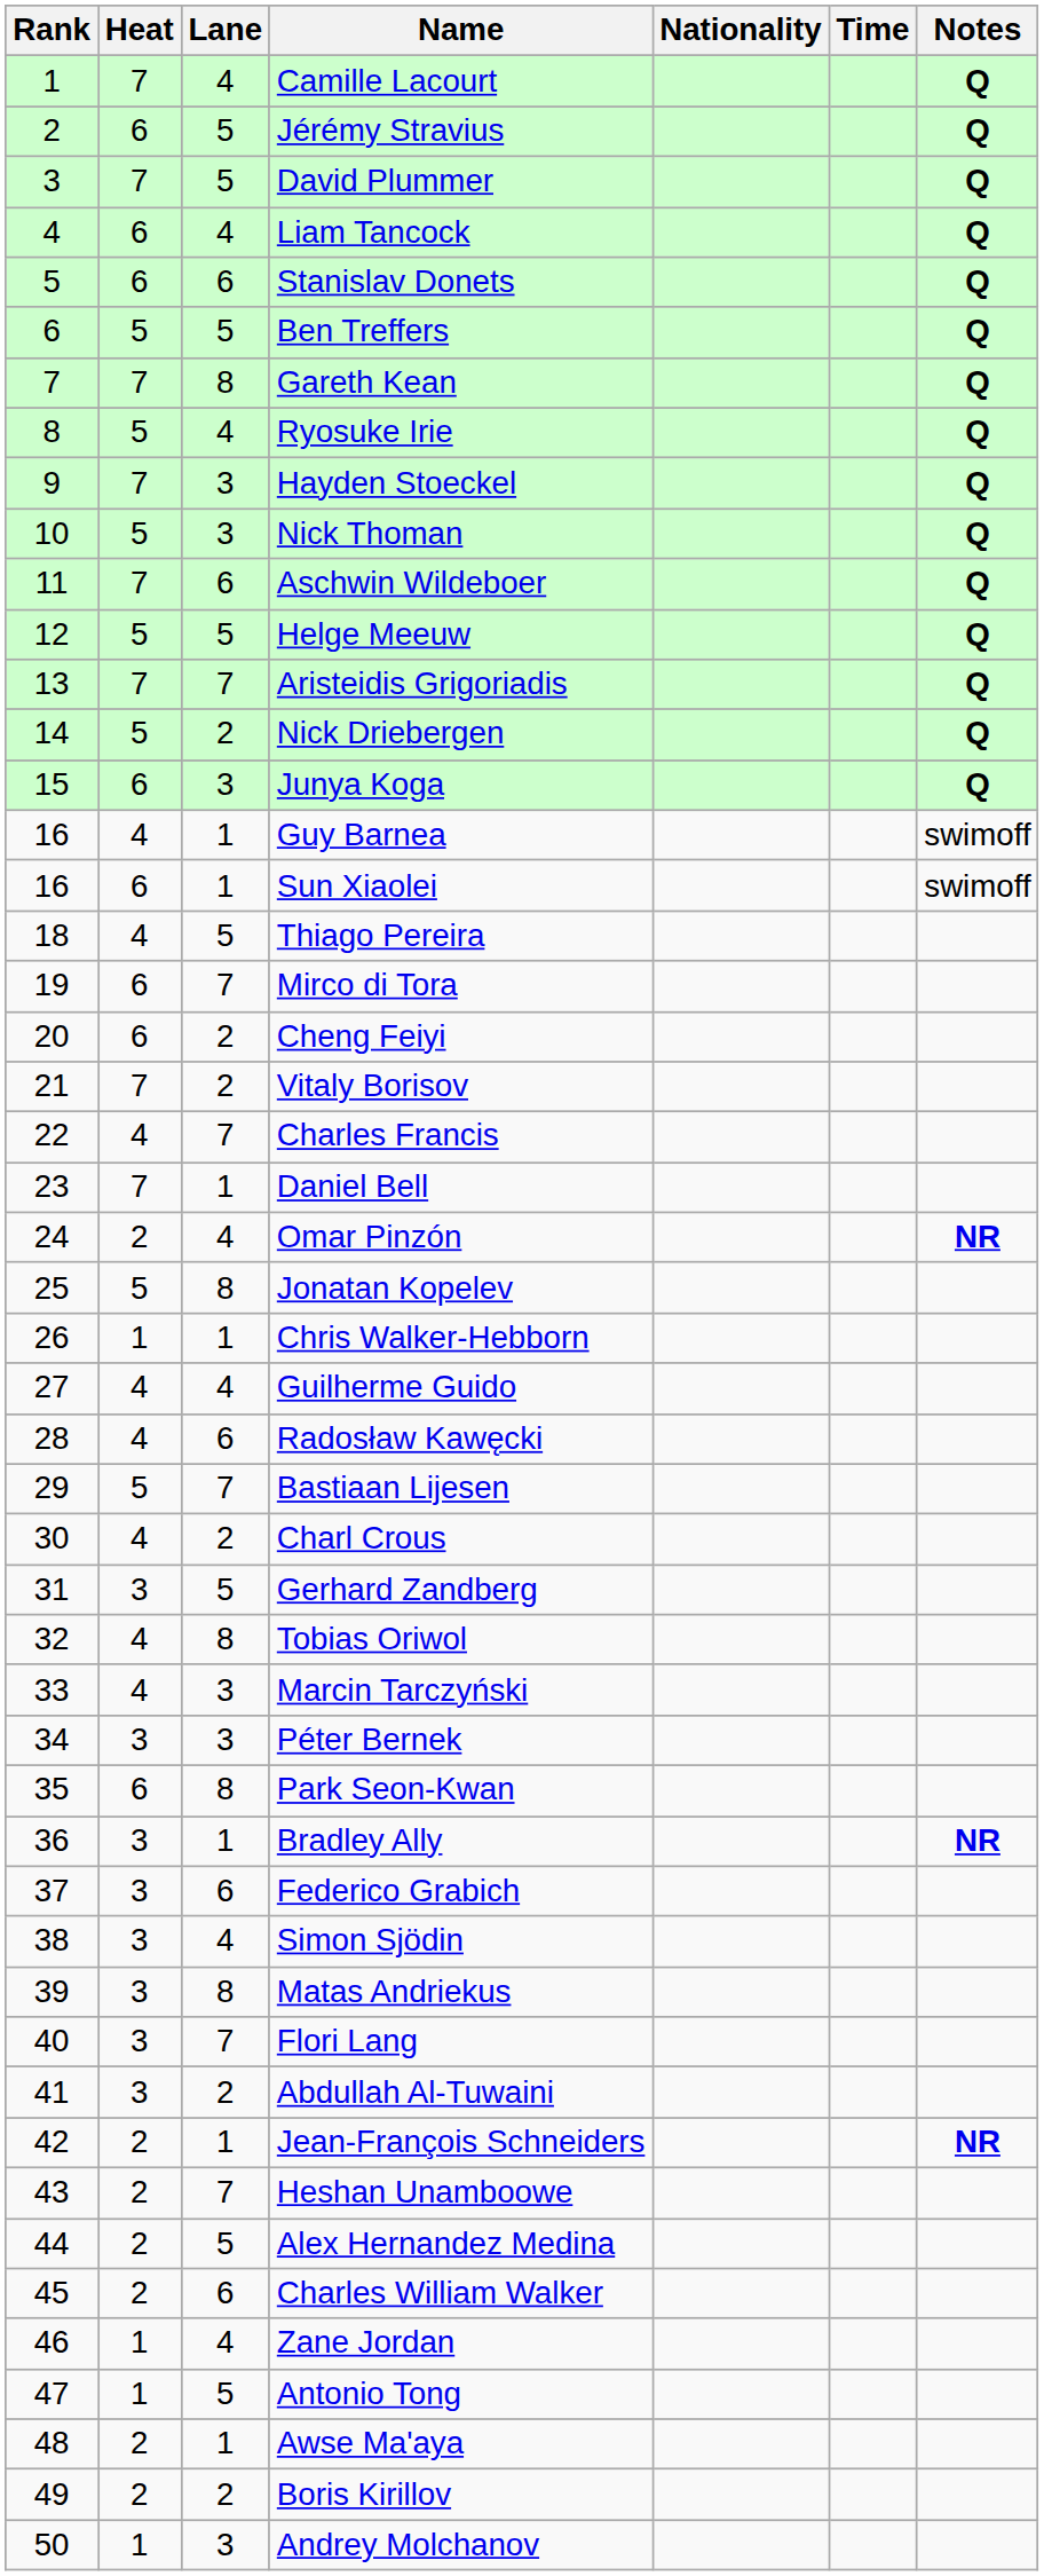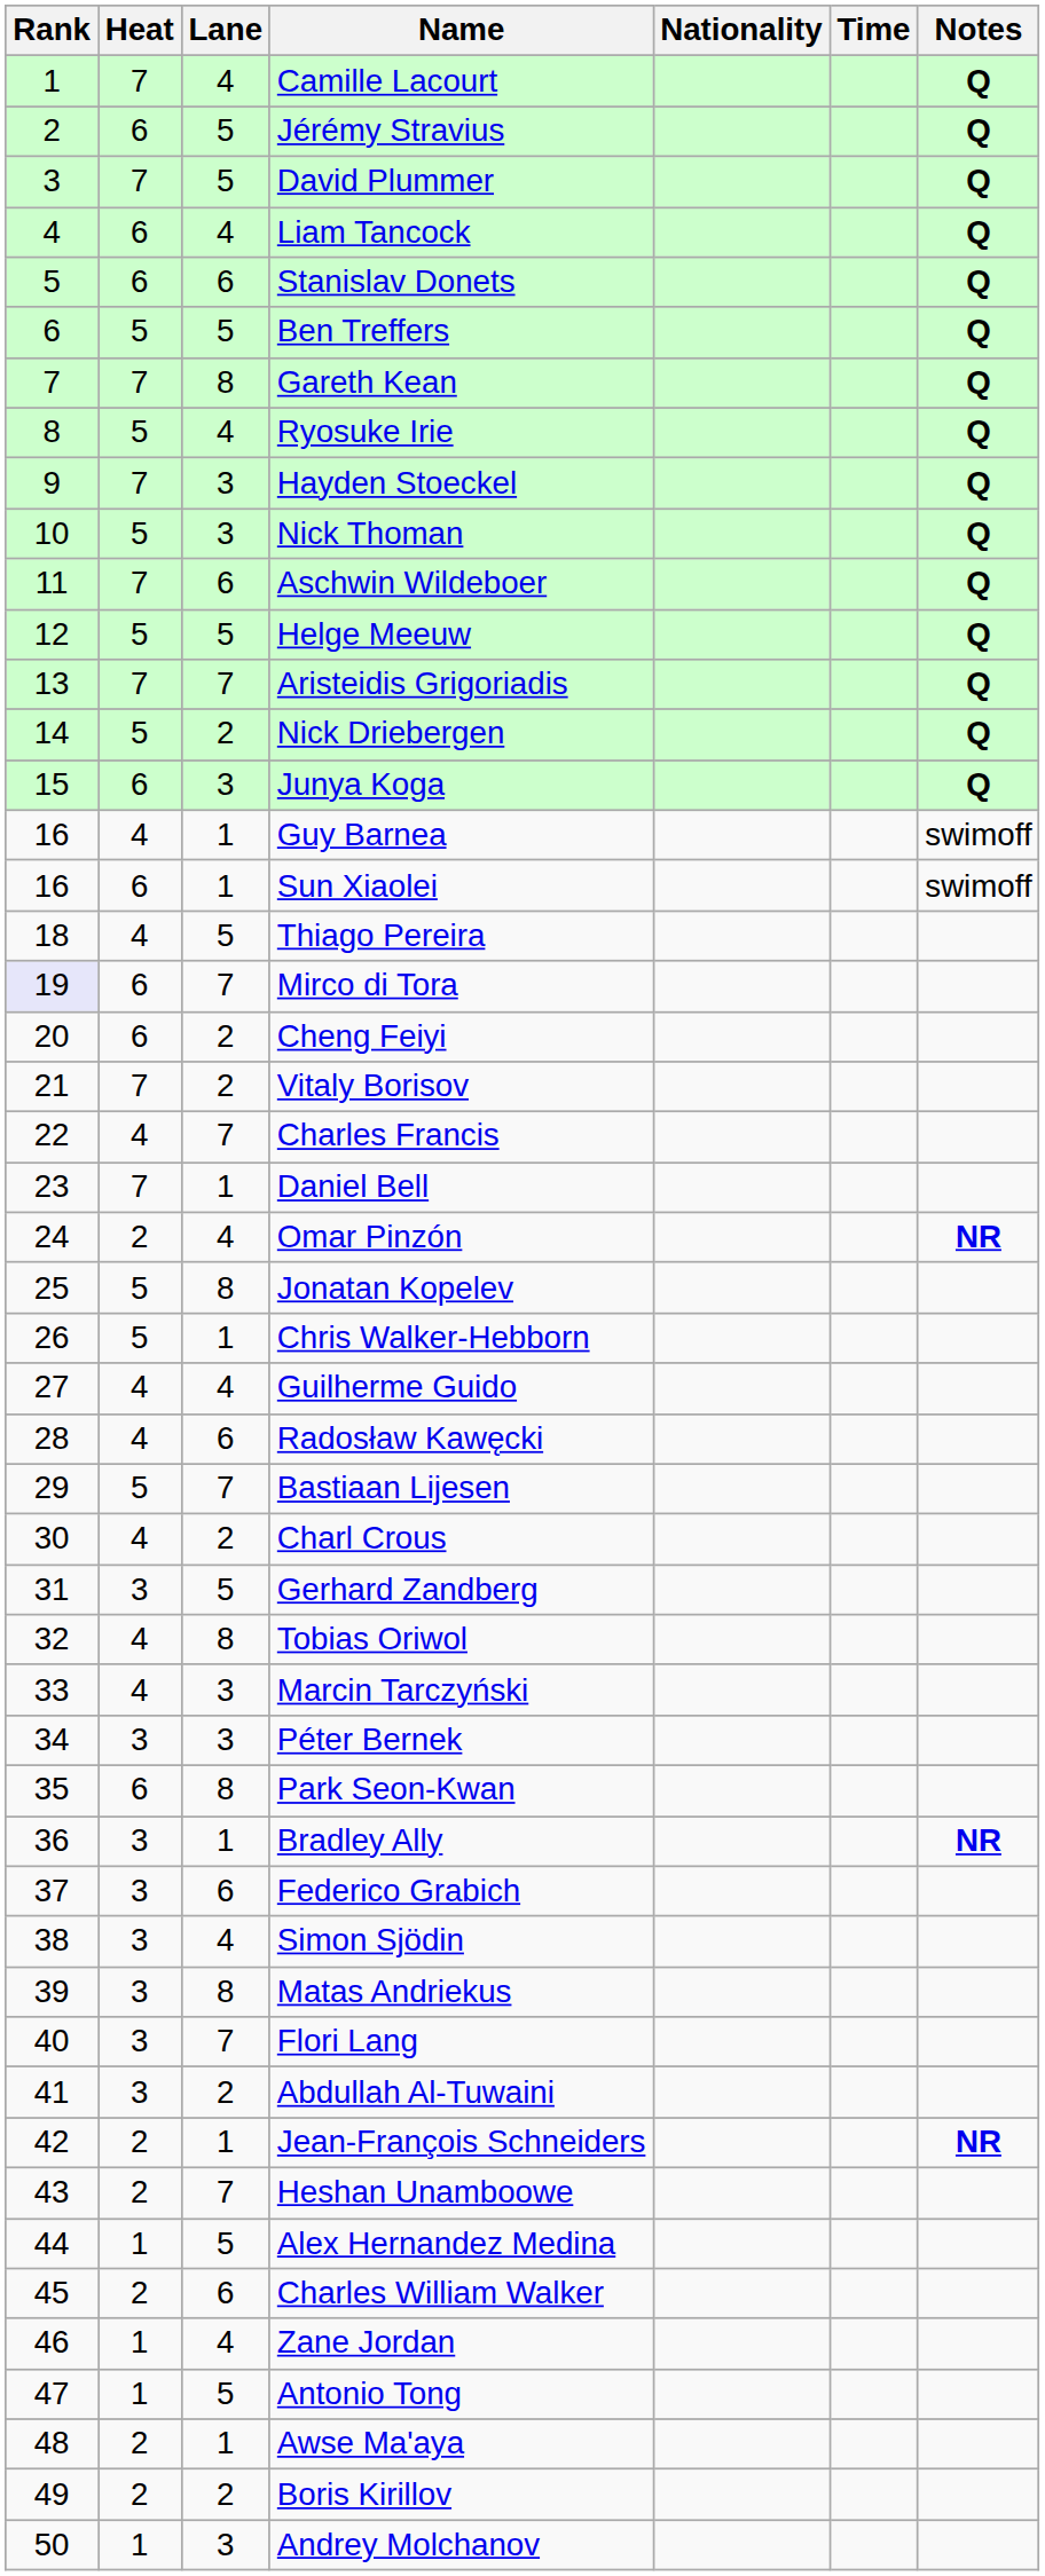Mirco di Tora | Rank: no background -> lavender background
Chris Walker-Hebborn | Heat: 1 -> 5
Alex Hernandez Medina | Heat: 2 -> 1
